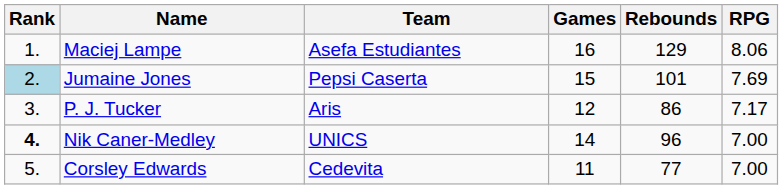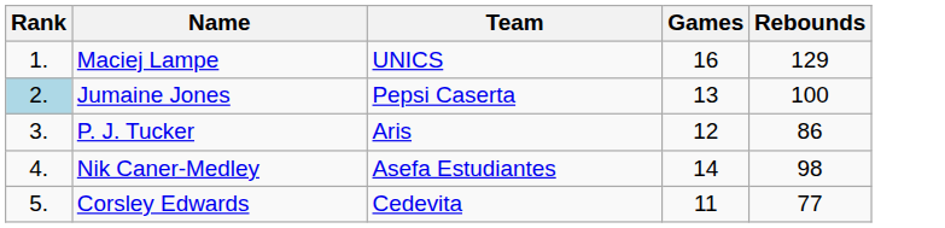- column: RPG | 8.06 | 7.69 | 7.17 | 7.00 | 7.00
Maciej Lampe | Team: Asefa Estudiantes -> UNICS
Jumaine Jones | Games: 15 -> 13
Jumaine Jones | Rebounds: 101 -> 100
Nik Caner-Medley | Rank: bold -> normal
Nik Caner-Medley | Team: UNICS -> Asefa Estudiantes
Nik Caner-Medley | Rebounds: 96 -> 98
